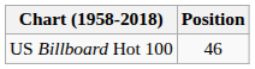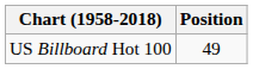US Billboard Hot 100 | Position: 46 -> 49
